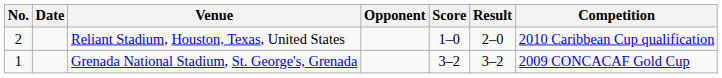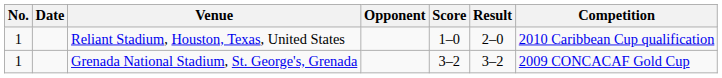Reliant Stadium, Houston, Texas, United States | No.: 2 -> 1
